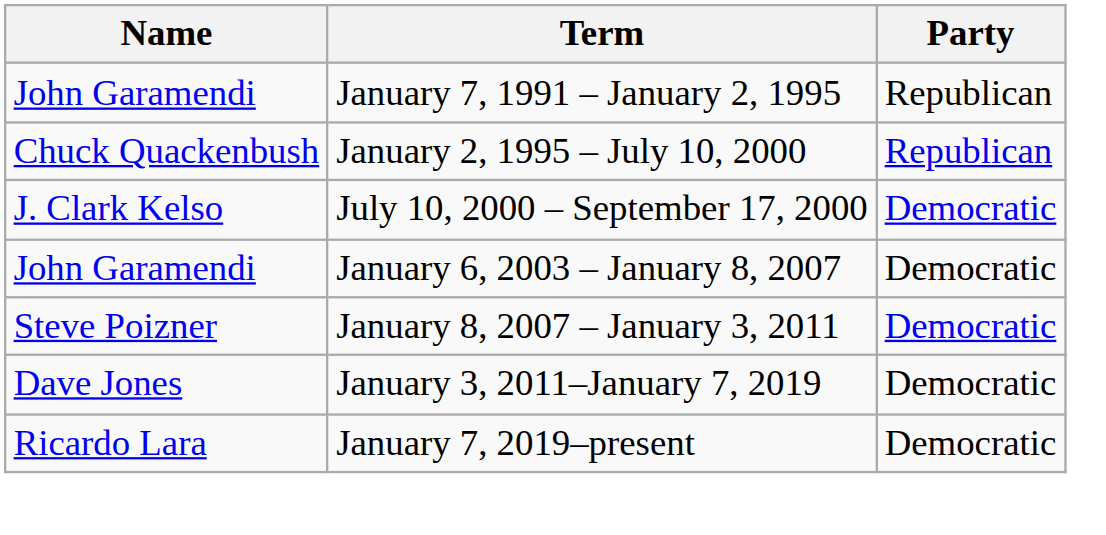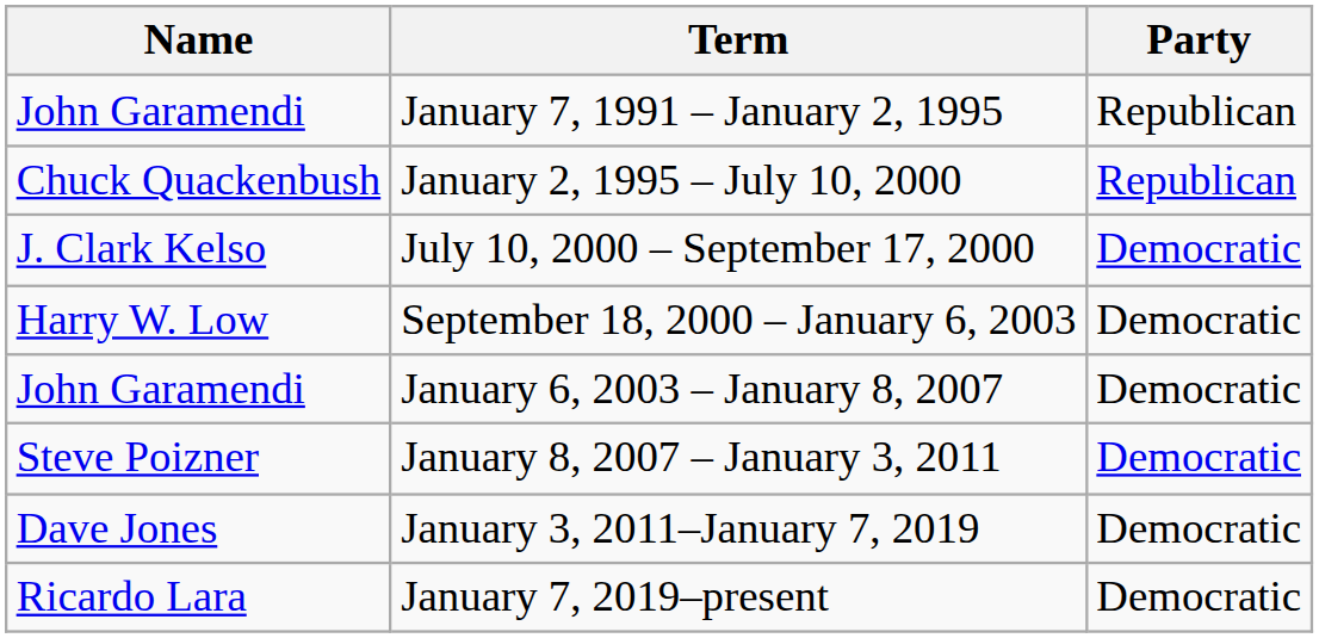+ row: Harry W. Low | September 18, 2000 – January 6, 2003 | Democratic
